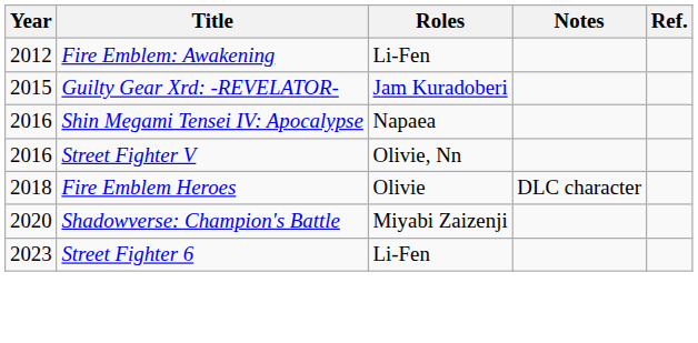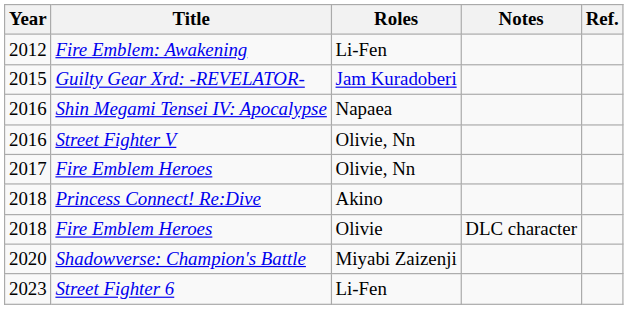+ row: 2017 | Fire Emblem Heroes | Olivie, Nn
+ row: 2018 | Princess Connect! Re:Dive | Akino
